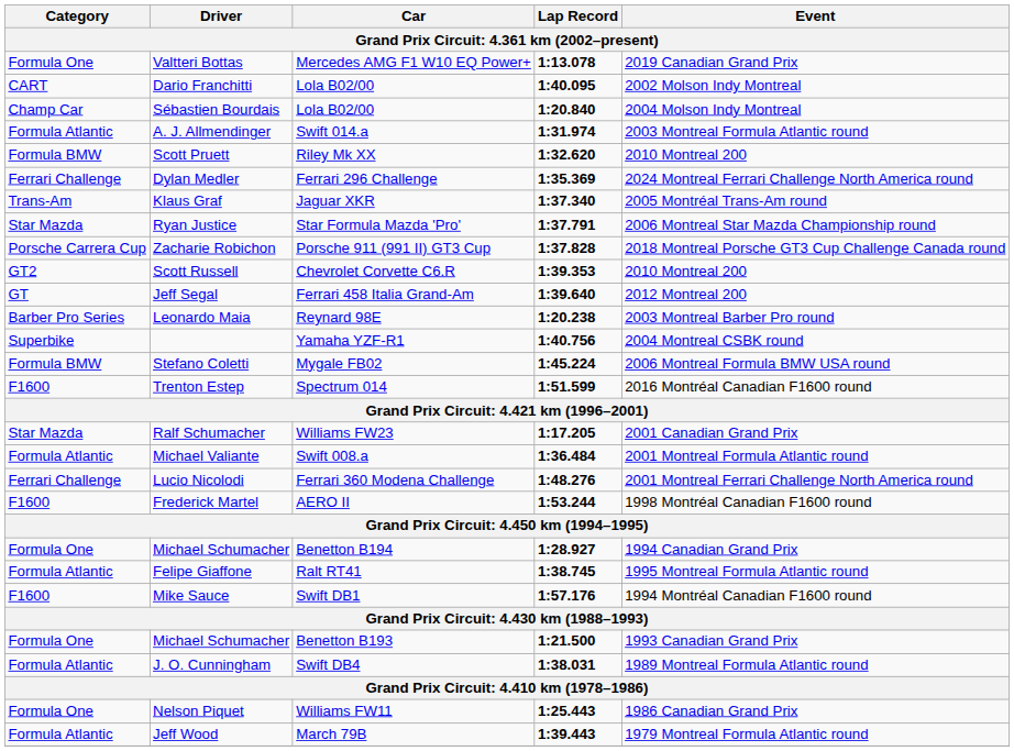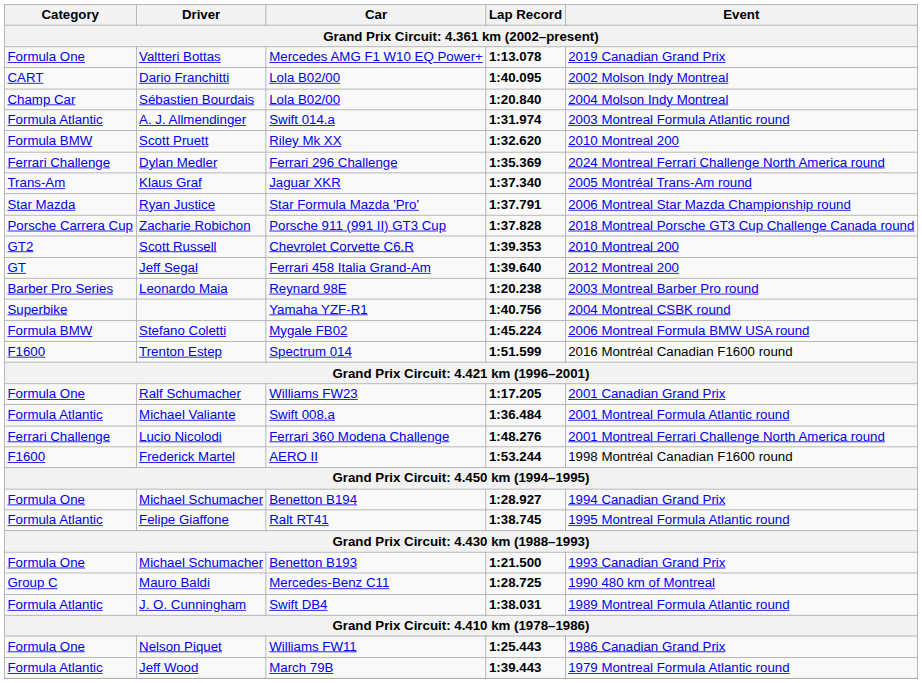Ralf Schumacher | Category: Star Mazda -> Formula One
- row: F1600 | Mike Sauce | Swift DB1 | 1:57.176 | 1994 Montréal Canadian F1600 round
+ row: Group C | Mauro Baldi | Mercedes-Benz C11 | 1:28.725 | 1990 480 km of Montreal
